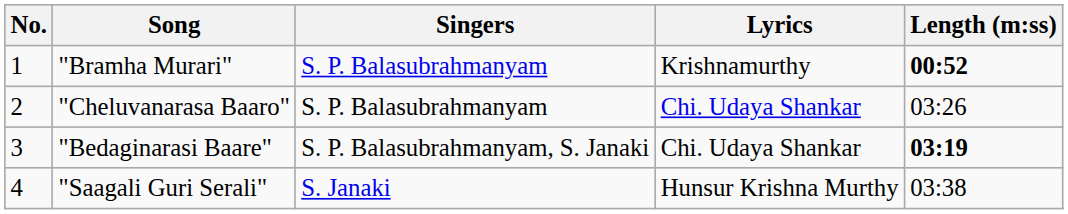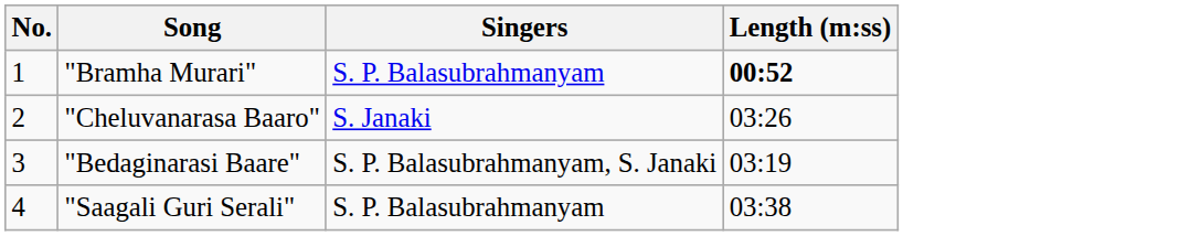- column: Lyrics | Krishnamurthy | Chi. Udaya Shankar | Chi. Udaya Shankar | Hunsur Krishna Murthy
"Cheluvanarasa Baaro" | Singers: S. P. Balasubrahmanyam -> S. Janaki
"Bedaginarasi Baare" | Length (m:ss): bold -> normal
"Saagali Guri Serali" | Singers: S. Janaki -> S. P. Balasubrahmanyam
